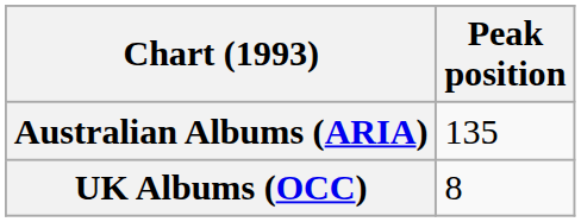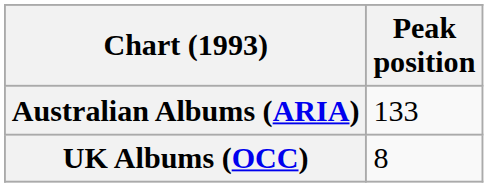Australian Albums (ARIA) | Peak position: 135 -> 133
